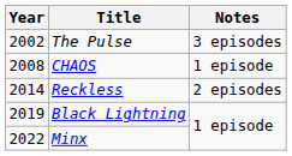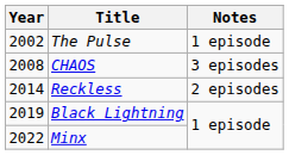The Pulse | Notes: 3 episodes -> 1 episode
CHAOS | Notes: 1 episode -> 3 episodes
